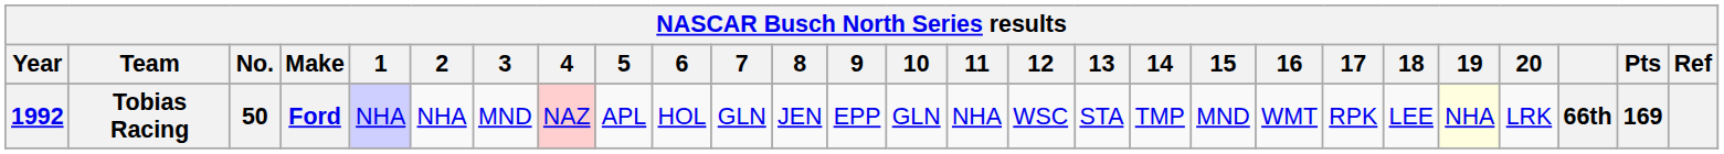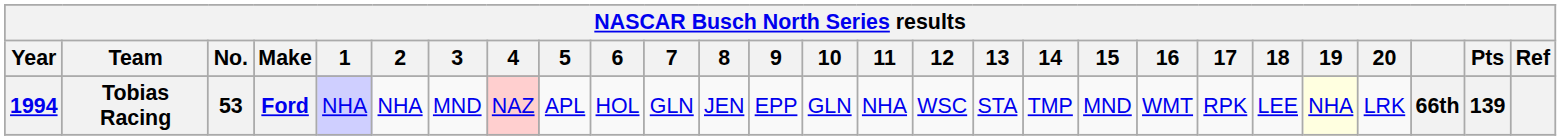Tobias Racing | Year: 1992 -> 1994
Tobias Racing | No.: 50 -> 53
Tobias Racing | Pts: 169 -> 139
